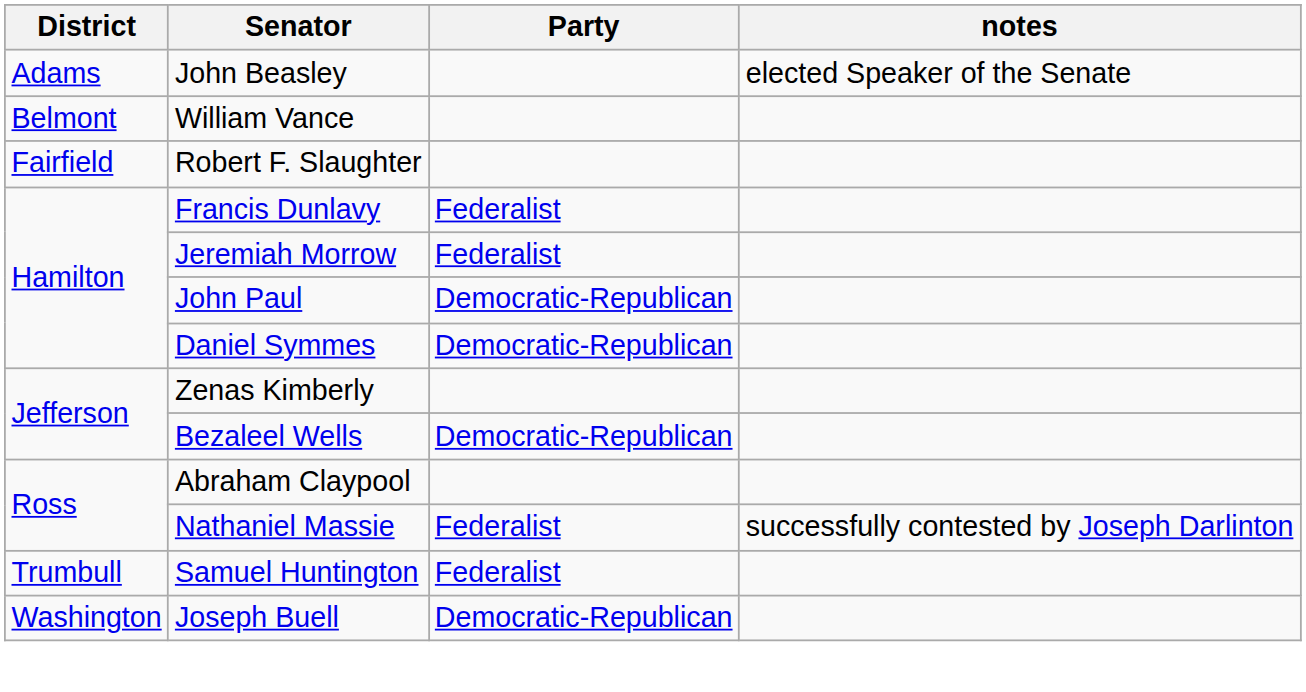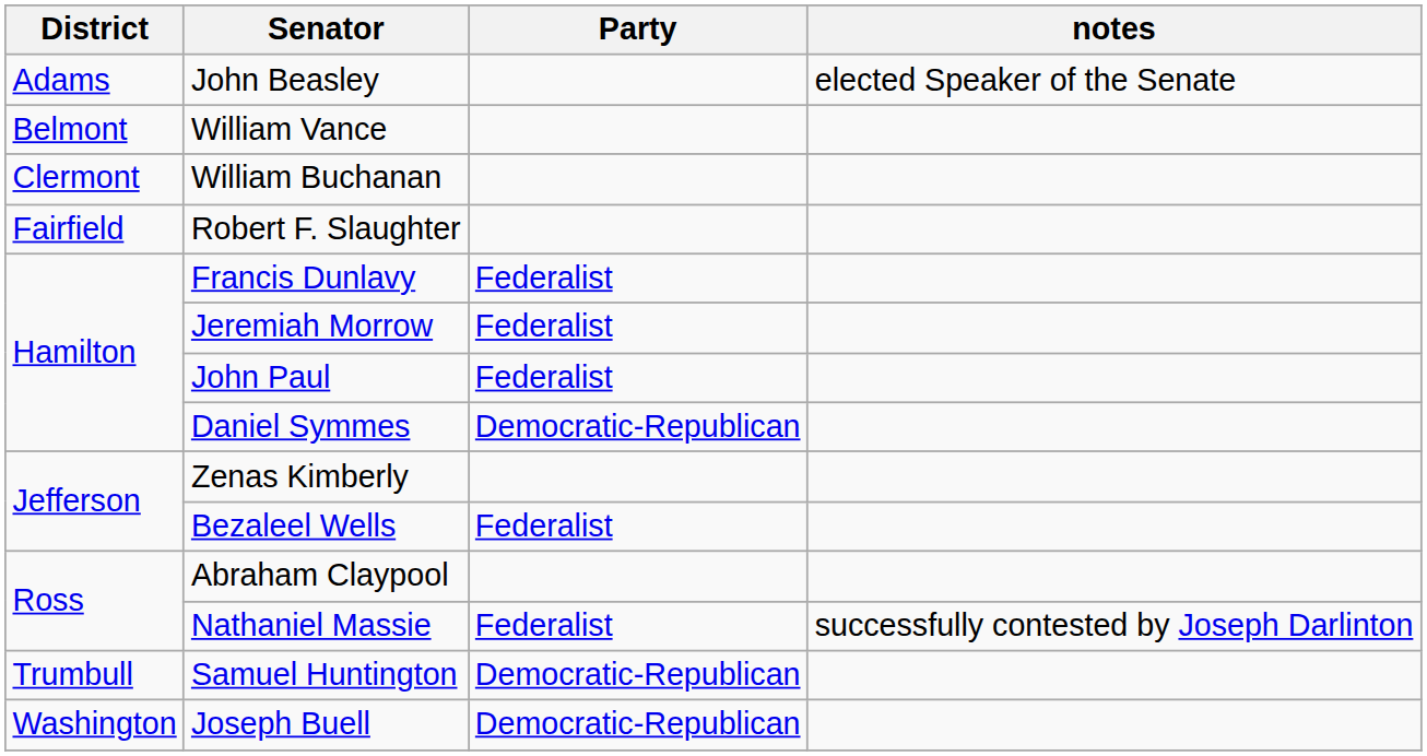+ row: Clermont | William Buchanan
John Paul | Party: Democratic-Republican -> Federalist
Bezaleel Wells | Party: Democratic-Republican -> Federalist
Samuel Huntington | Party: Federalist -> Democratic-Republican
